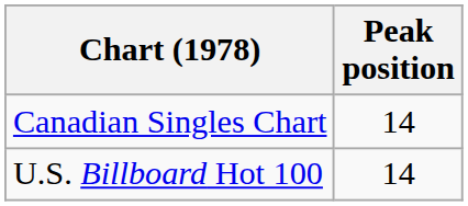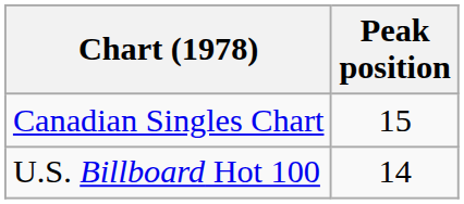Canadian Singles Chart | Peak position: 14 -> 15
